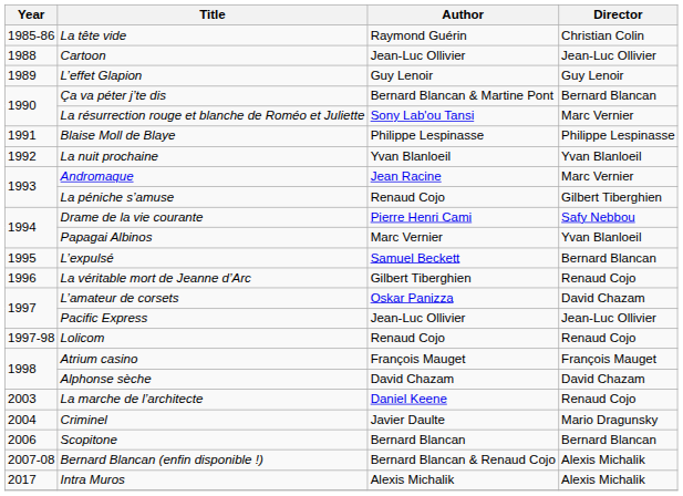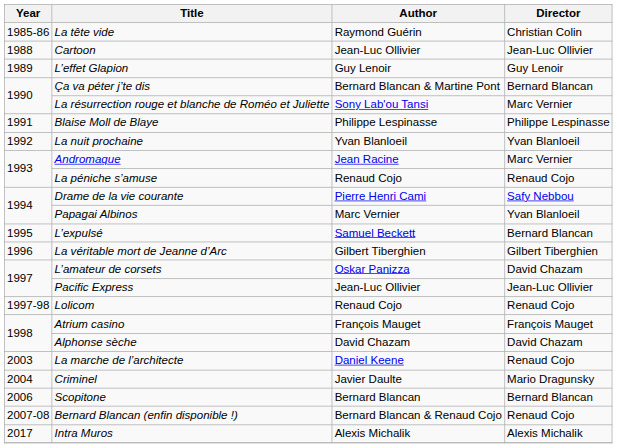La péniche s’amuse | Director: Gilbert Tiberghien -> Renaud Cojo
La véritable mort de Jeanne d’Arc | Director: Renaud Cojo -> Gilbert Tiberghien
Bernard Blancan (enfin disponible !) | Director: Alexis Michalik -> Renaud Cojo
